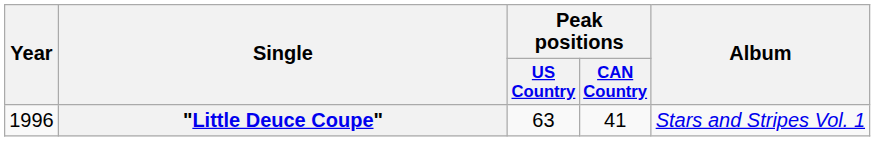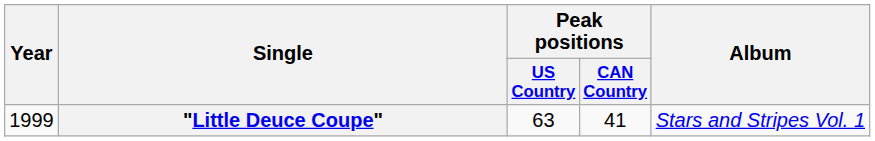"Little Deuce Coupe" | Year: 1996 -> 1999
